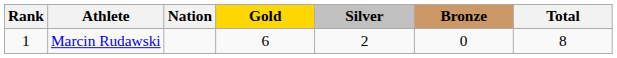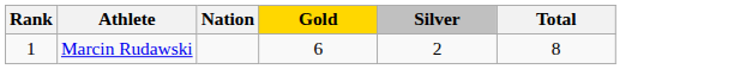- column: Bronze | 0
